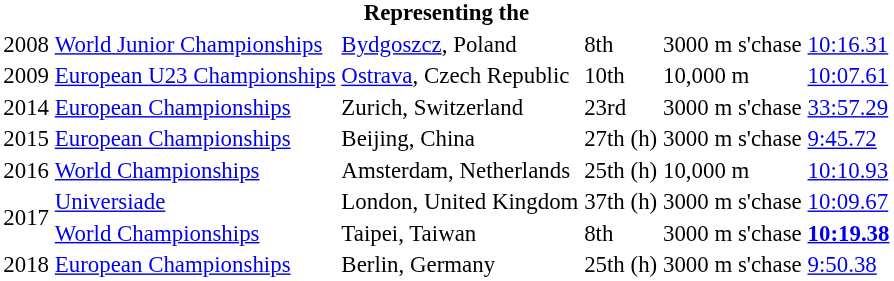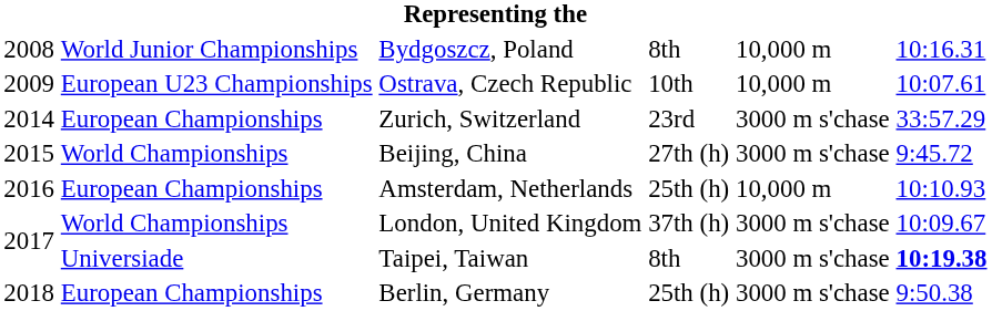Bydgoszcz, Poland | column 5: 3000 m s'chase -> 10,000 m
Beijing, China | column 2: European Championships -> World Championships
Amsterdam, Netherlands | column 2: World Championships -> European Championships
London, United Kingdom | column 2: Universiade -> World Championships
Taipei, Taiwan | column 2: World Championships -> Universiade
